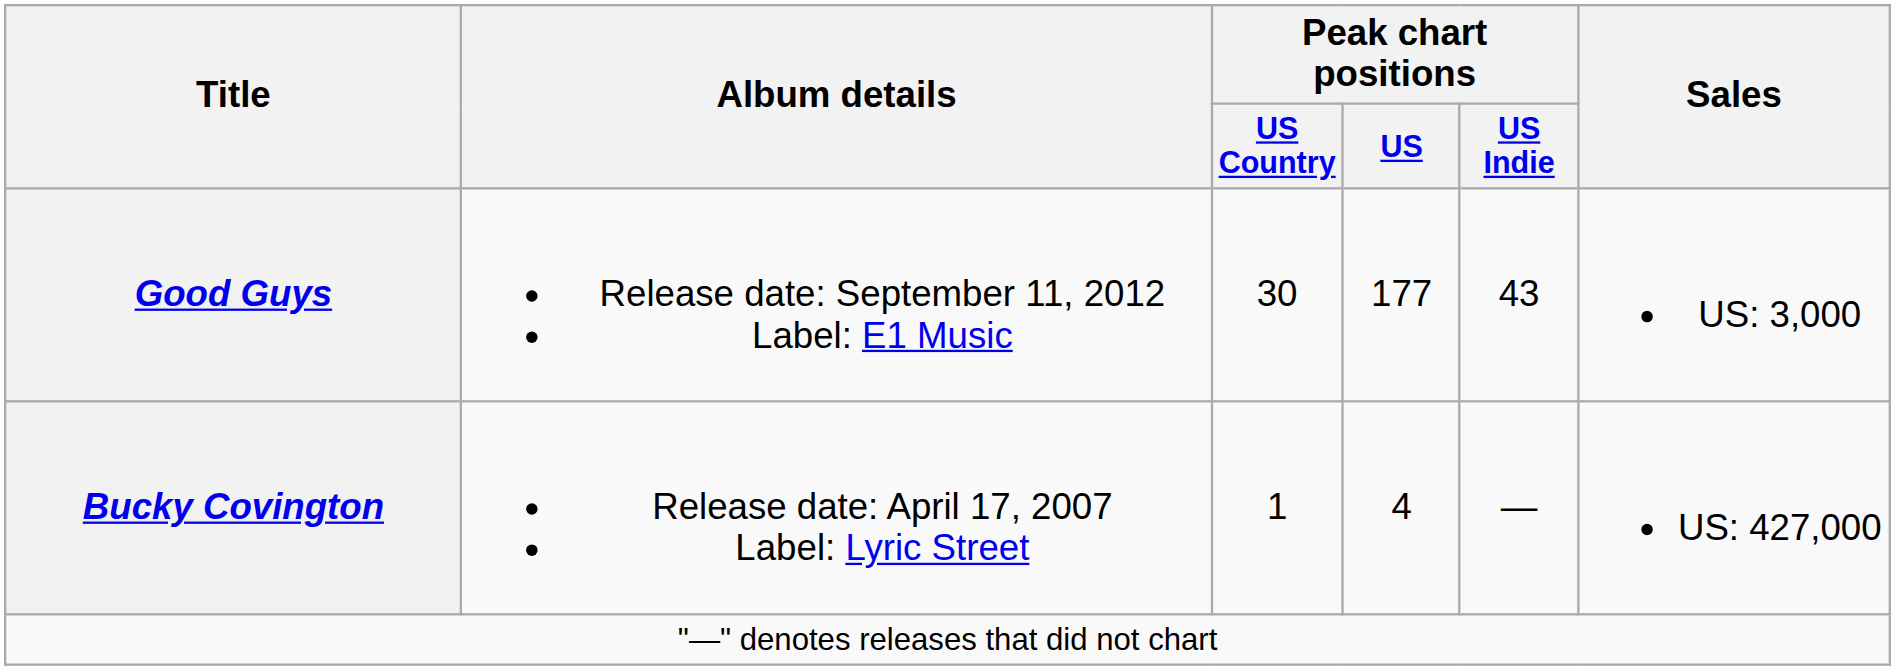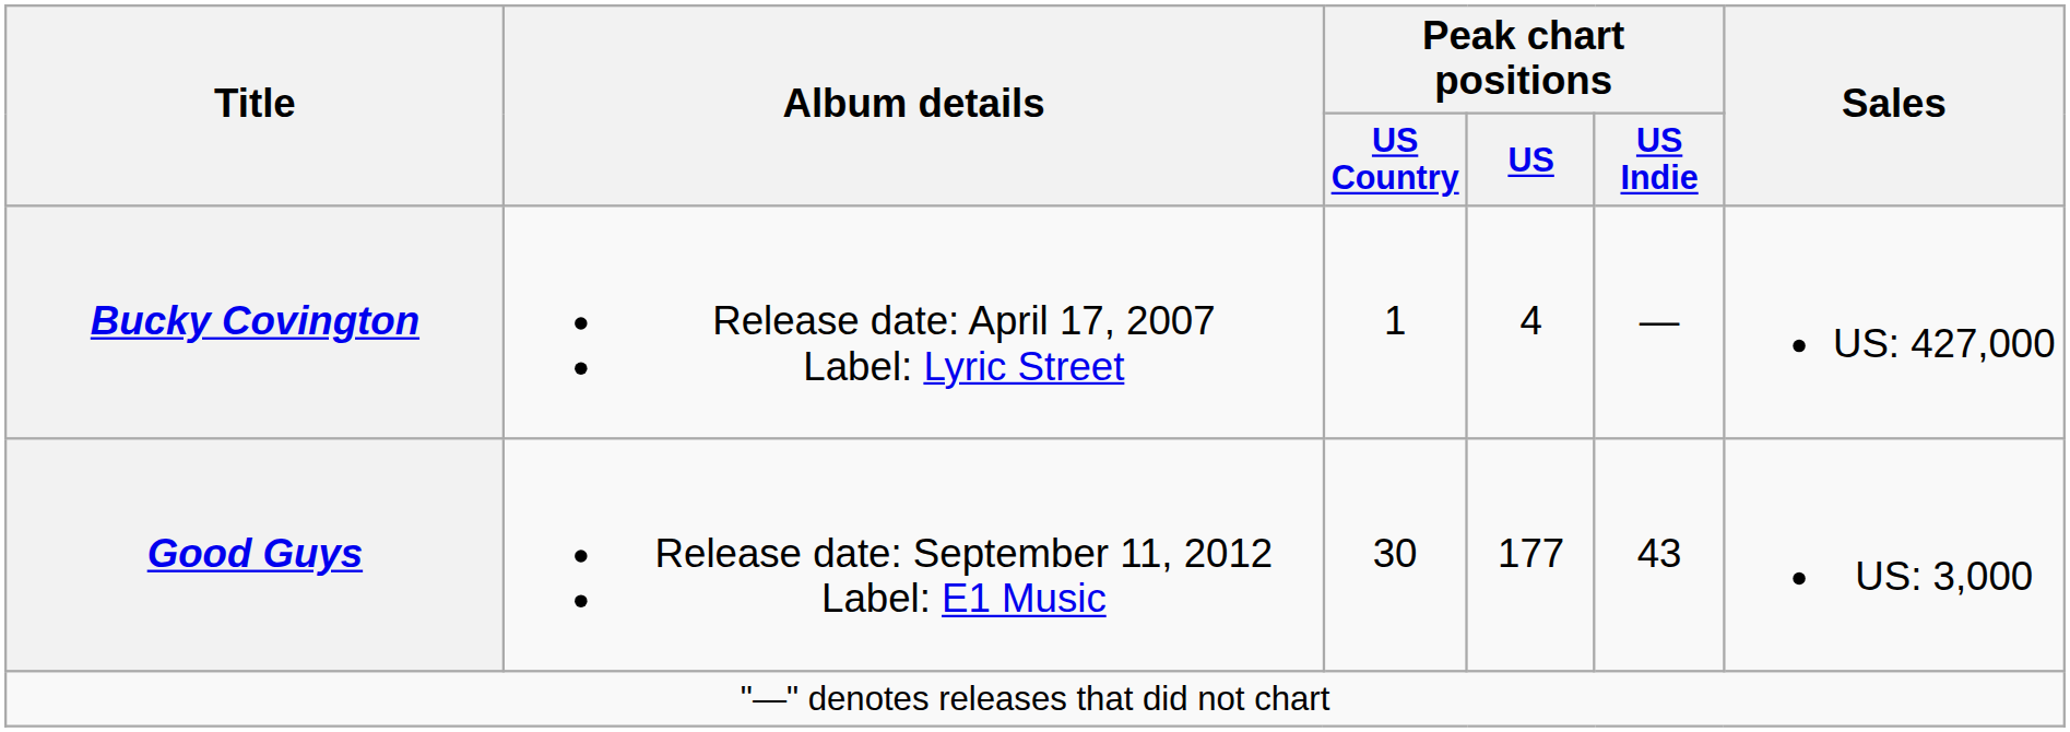rows swapped: Bucky Covington <-> Good Guys
